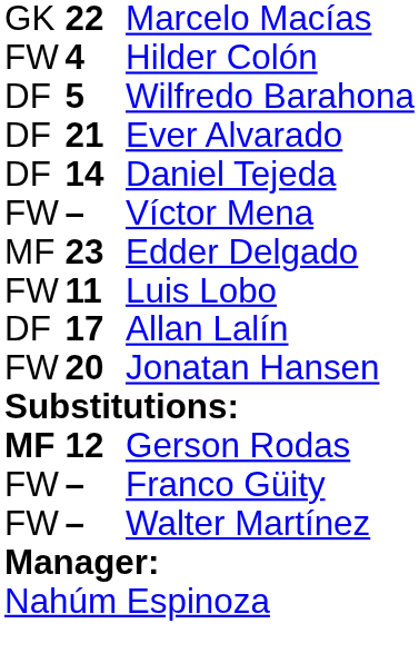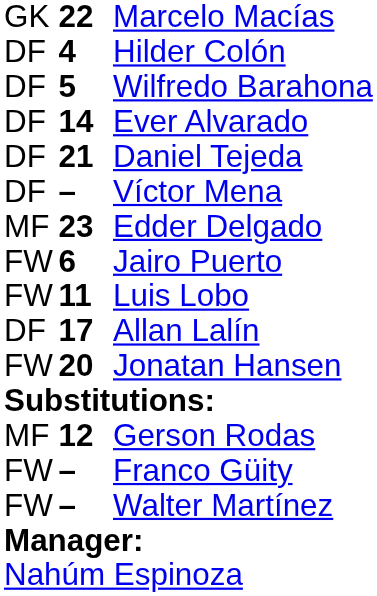Hilder Colón | column 1: FW -> DF
Ever Alvarado | column 2: 21 -> 14
Daniel Tejeda | column 2: 14 -> 21
Víctor Mena | column 1: FW -> DF
+ row: FW | 6 | Jairo Puerto
Gerson Rodas | column 1: bold -> normal
